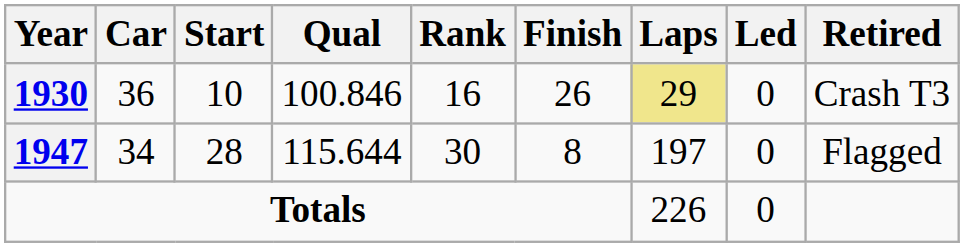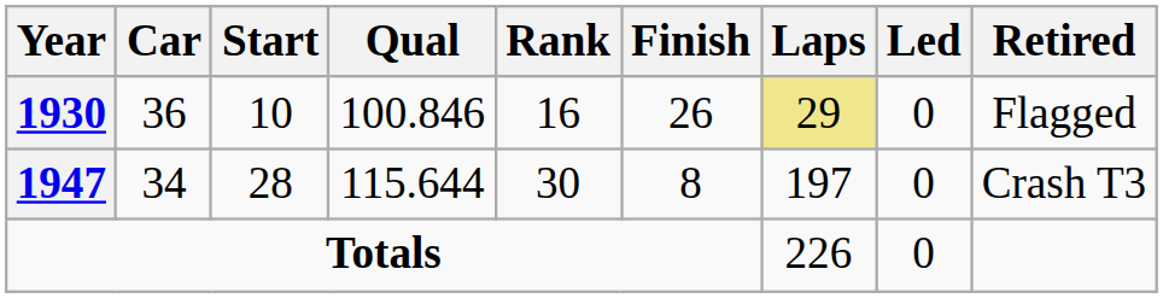1930 | Retired: Crash T3 -> Flagged
1947 | Retired: Flagged -> Crash T3
